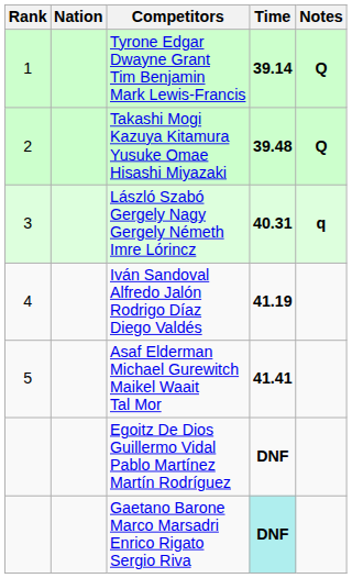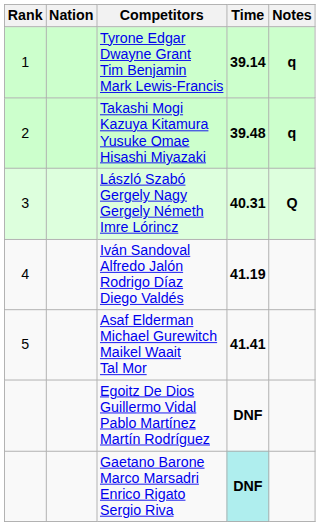Tyrone Edgar Dwayne Grant Tim Benjamin Mark Lewis-Francis | Notes: Q -> q
Takashi Mogi Kazuya Kitamura Yusuke Omae Hisashi Miyazaki | Notes: Q -> q
László Szabó Gergely Nagy Gergely Németh Imre Lórincz | Notes: q -> Q
